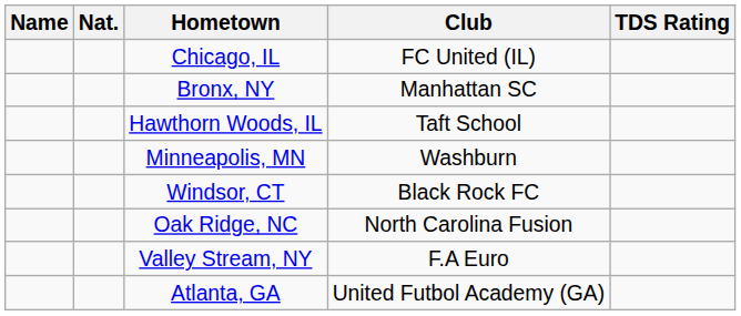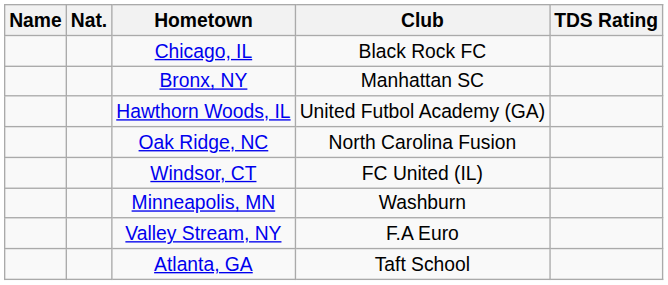Chicago, IL | Club: FC United (IL) -> Black Rock FC
Hawthorn Woods, IL | Club: Taft School -> United Futbol Academy (GA)
rows swapped: Minneapolis, MN <-> Oak Ridge, NC
Windsor, CT | Club: Black Rock FC -> FC United (IL)
Atlanta, GA | Club: United Futbol Academy (GA) -> Taft School
